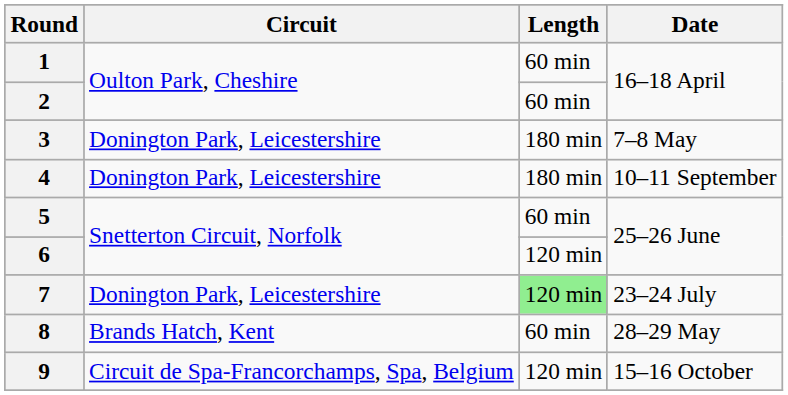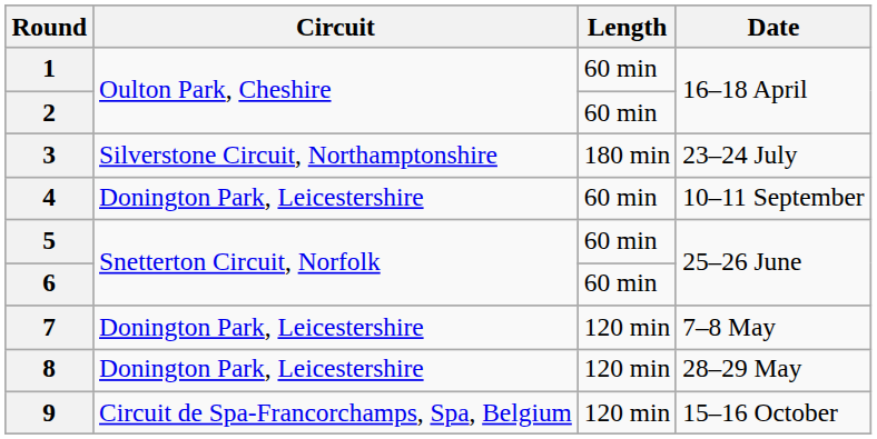3 | Circuit: Donington Park, Leicestershire -> Silverstone Circuit, Northamptonshire
3 | Date: 7–8 May -> 23–24 July
4 | Length: 180 min -> 60 min
6 | Length: 120 min -> 60 min
7 | Length: lightgreen background -> no background
7 | Date: 23–24 July -> 7–8 May
8 | Circuit: Brands Hatch, Kent -> Donington Park, Leicestershire
8 | Length: 60 min -> 120 min
